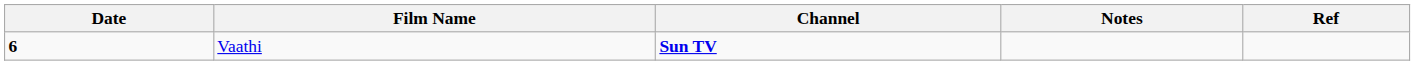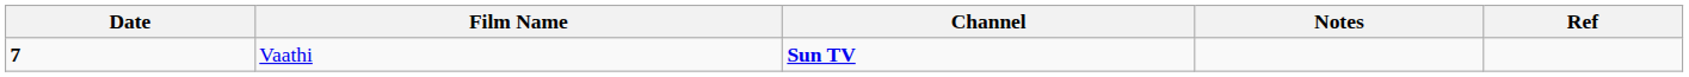Vaathi | Date: 6 -> 7
